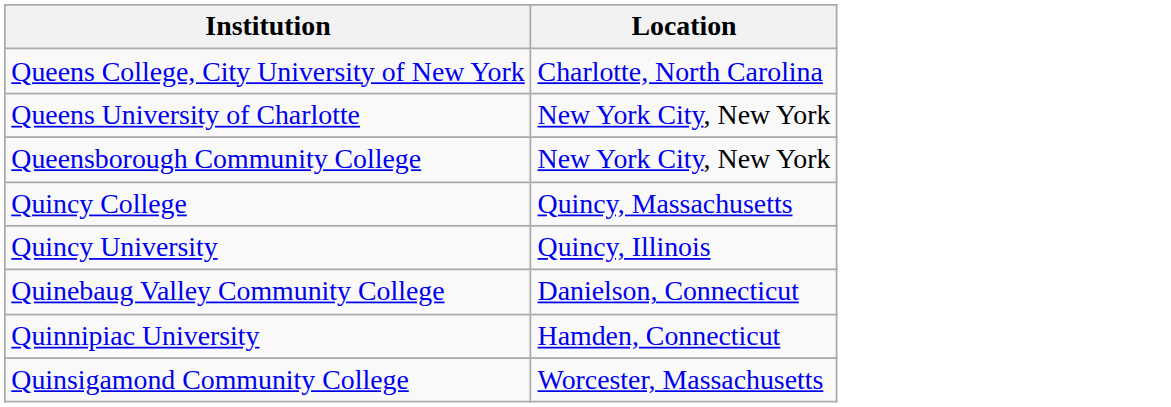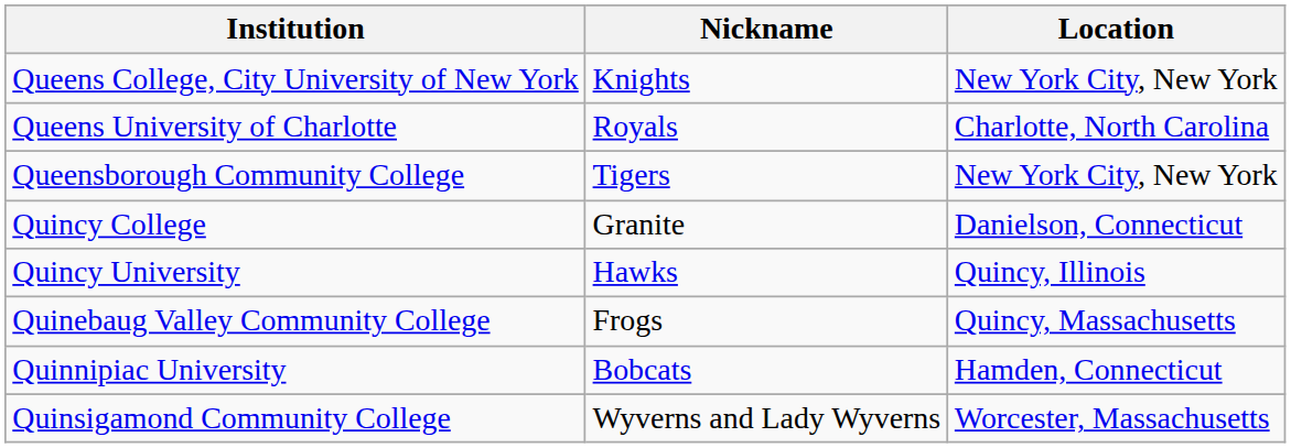+ column: Nickname | Knights | Royals | Tigers | Granite | Hawks | Frogs | Bobcats | Wyverns and Lady Wyverns
Queens College, City University of New York | Location: Charlotte, North Carolina -> New York City, New York
Queens University of Charlotte | Location: New York City, New York -> Charlotte, North Carolina
Quincy College | Location: Quincy, Massachusetts -> Danielson, Connecticut
Quinebaug Valley Community College | Location: Danielson, Connecticut -> Quincy, Massachusetts
